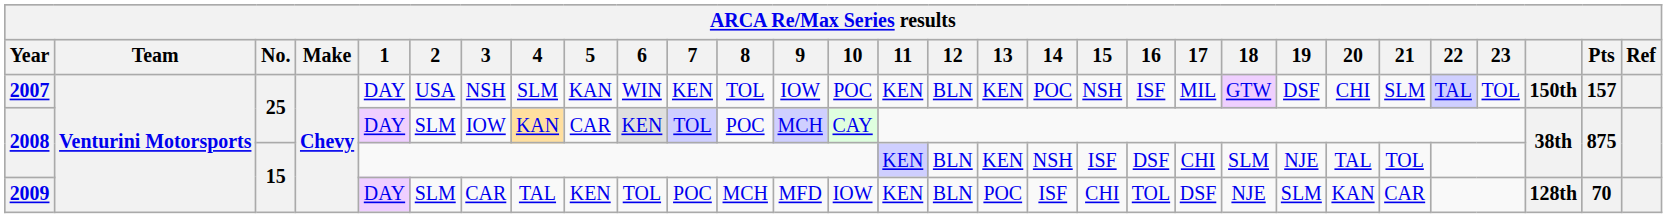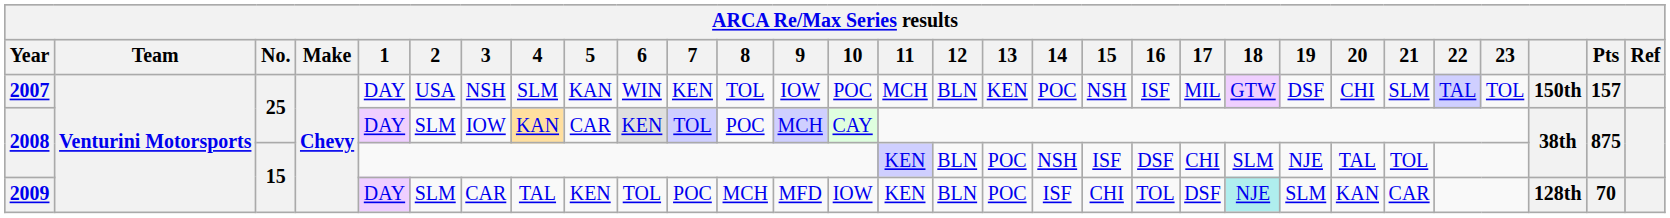2007 | 11: KEN -> MCH
2008 / 15 | 13: KEN -> POC
2009 | 18: no background -> paleturquoise background
